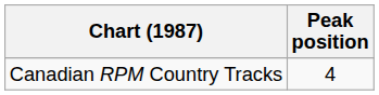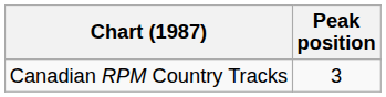Canadian RPM Country Tracks | Peak position: 4 -> 3
